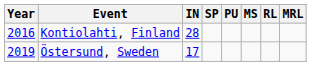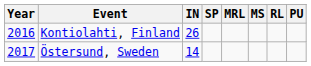columns swapped: PU <-> MRL
Kontiolahti, Finland | IN: 28 -> 26
Östersund, Sweden | Year: 2019 -> 2017
Östersund, Sweden | IN: 17 -> 14
